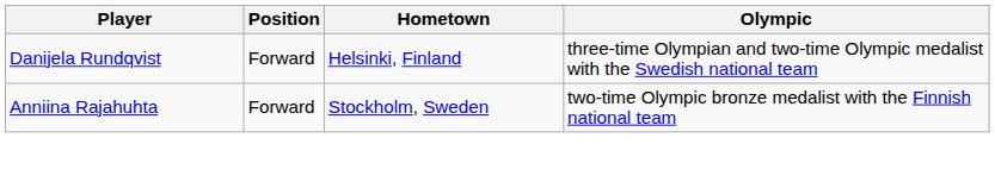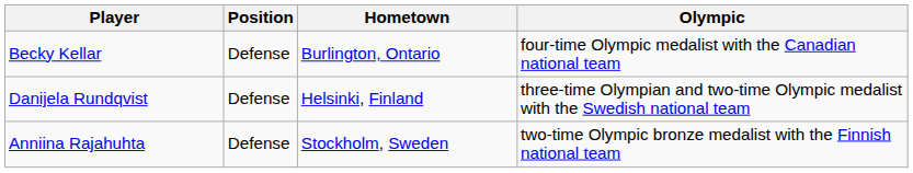+ row: Becky Kellar | Defense | Burlington, Ontario | four-time Olympic medalist with the Canadian national team
Danijela Rundqvist | Position: Forward -> Defense
Anniina Rajahuhta | Position: Forward -> Defense
